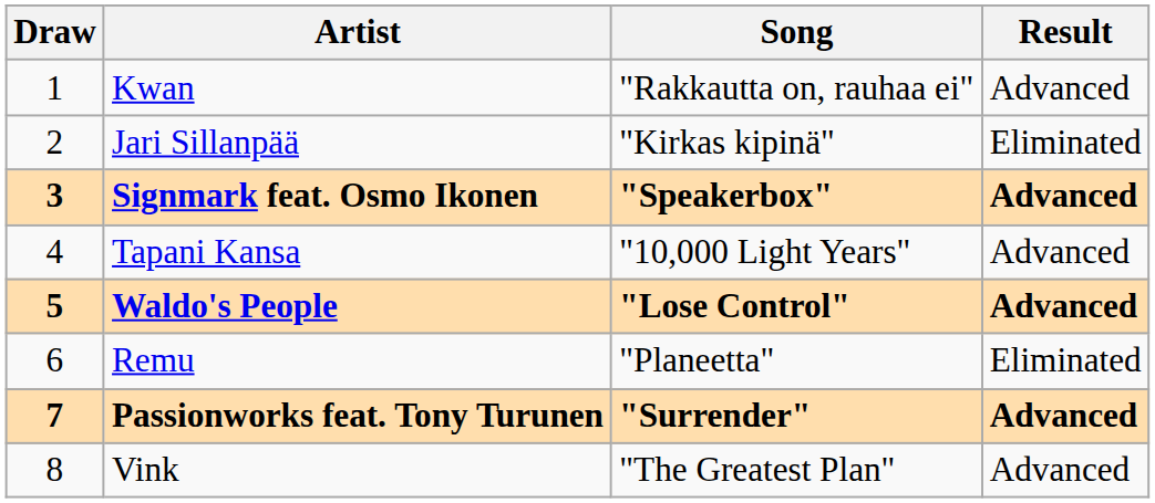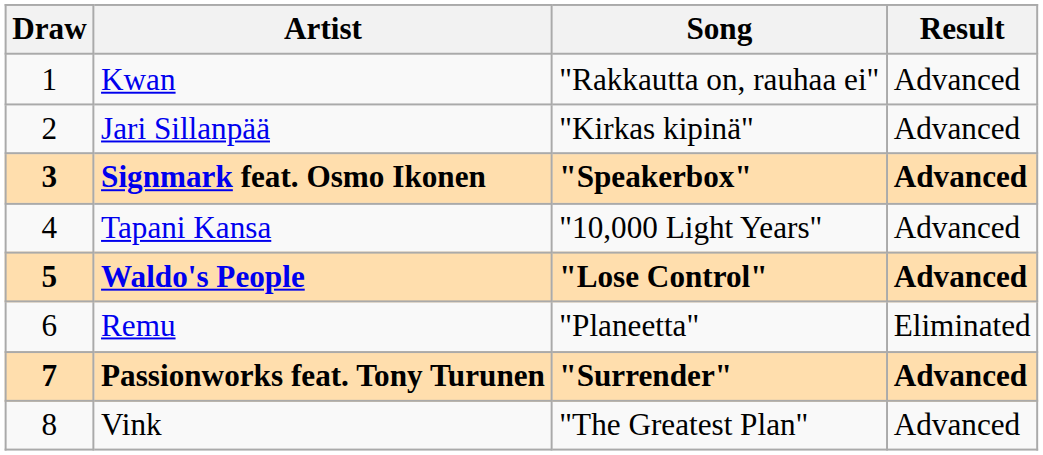Jari Sillanpää | Result: Eliminated -> Advanced
